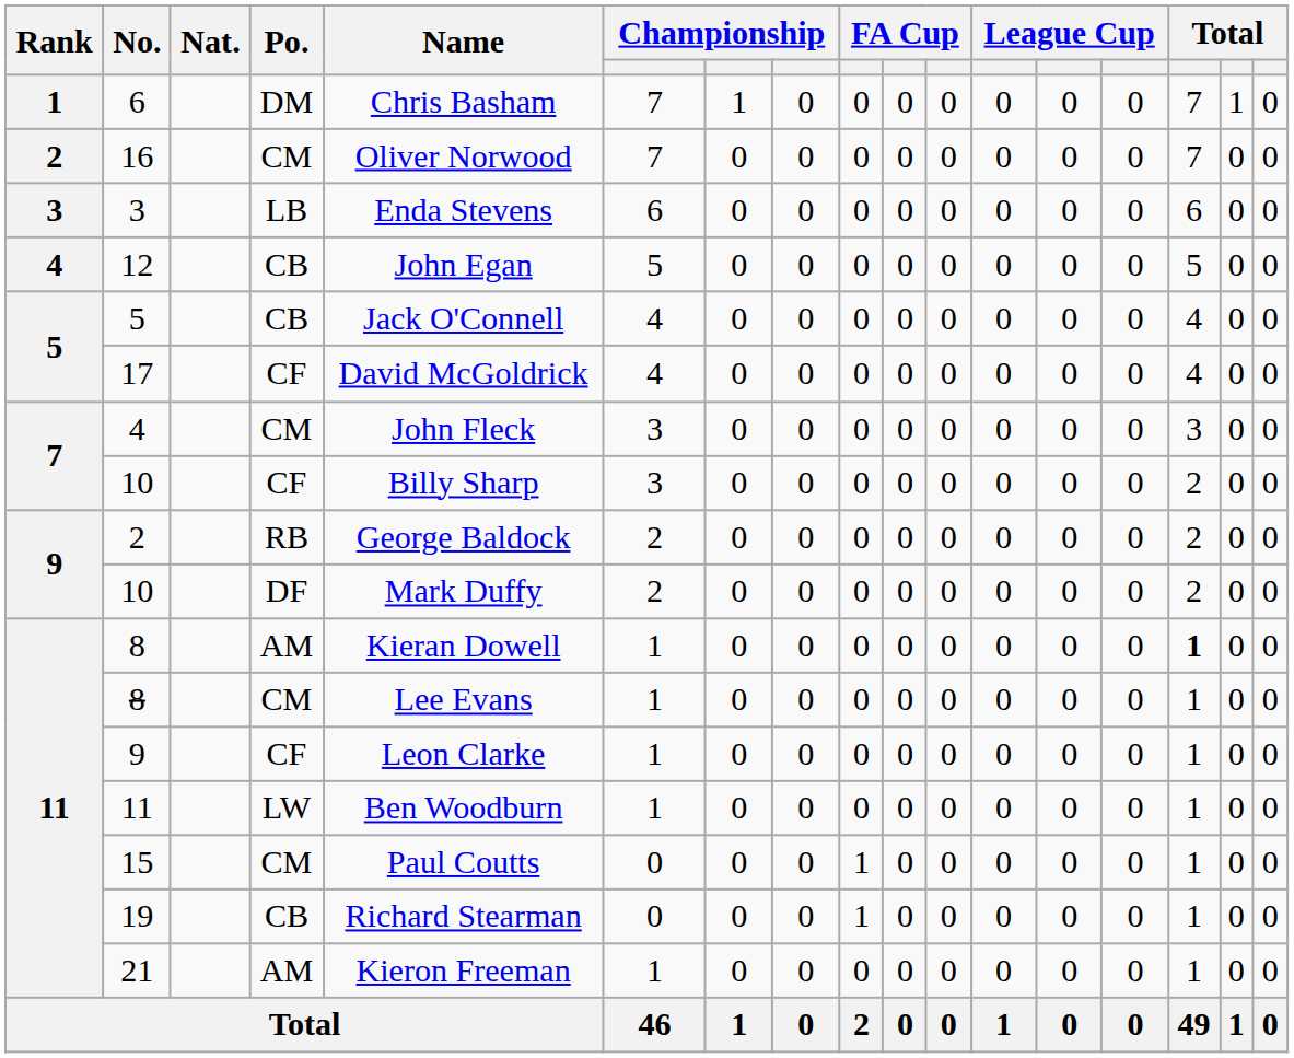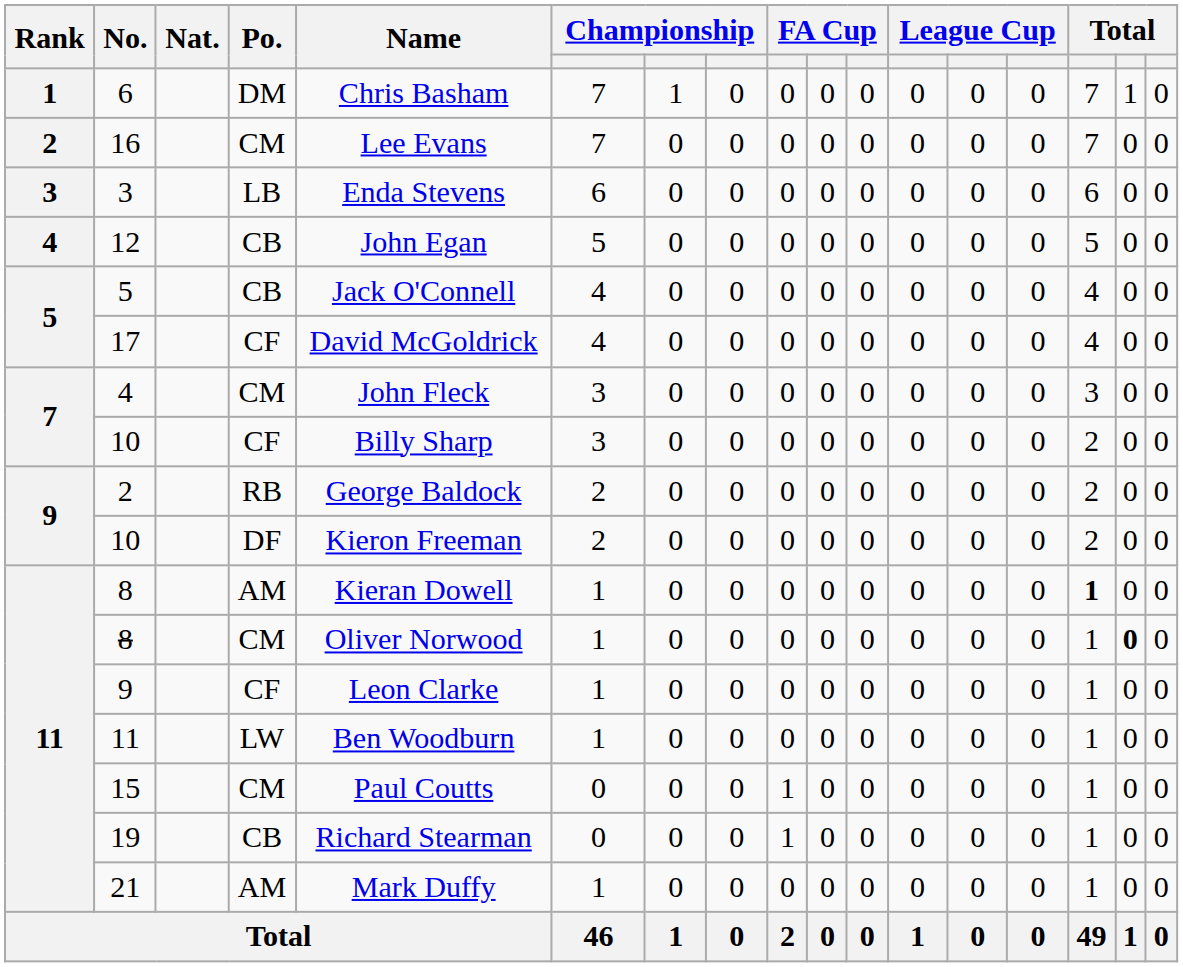16 | Name: Oliver Norwood -> Lee Evans
10 / DF | Name: Mark Duffy -> Kieron Freeman
8 / CM | Name: Lee Evans -> Oliver Norwood
8 / CM | column 16: normal -> bold
21 | Name: Kieron Freeman -> Mark Duffy
